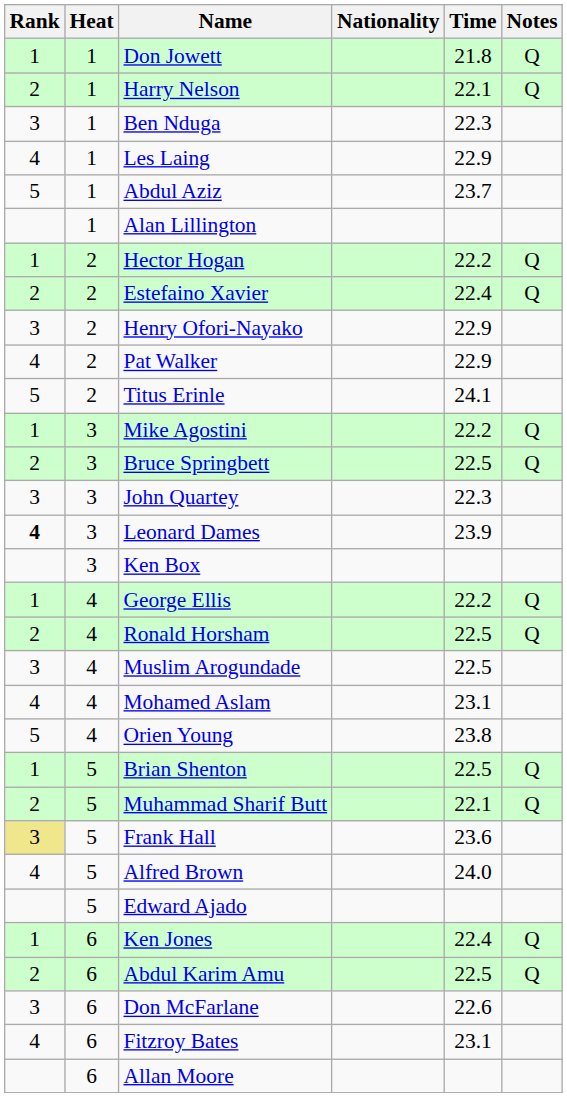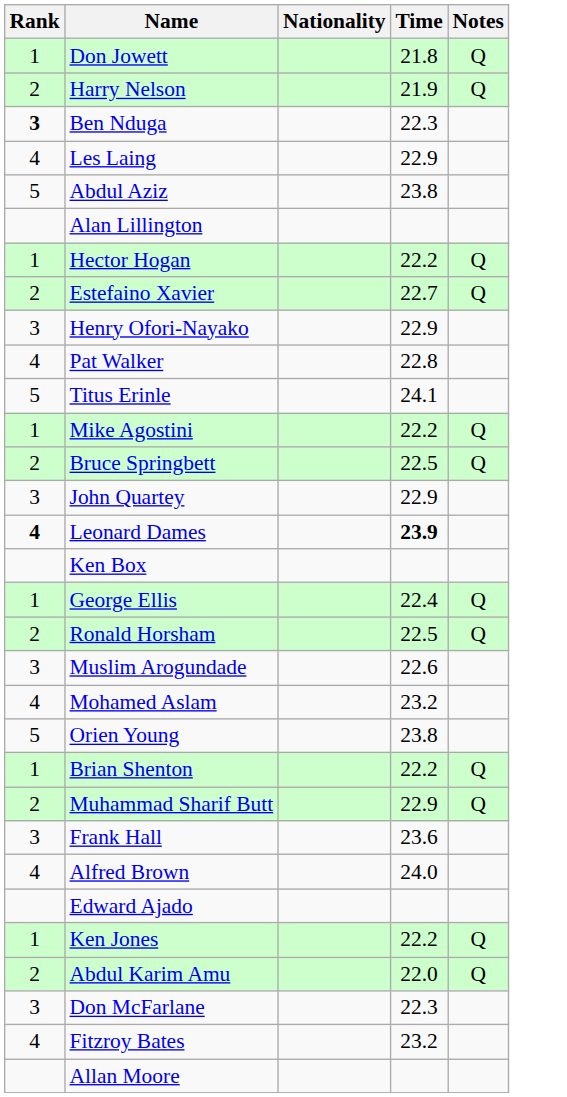- column: Heat | 1 | 1 | 1 | 1 | 1 | 1 | 2 | 2 | 2 | 2 | 2 | 3 | 3 | 3 | 3 | 3 | 4 | 4 | 4 | 4 | 4 | 5 | 5 | 5 | 5 | 5 | 6 | 6 | 6 | 6 | 6
Harry Nelson | Time: 22.1 -> 21.9
Ben Nduga | Rank: normal -> bold
Abdul Aziz | Time: 23.7 -> 23.8
Estefaino Xavier | Time: 22.4 -> 22.7
Pat Walker | Time: 22.9 -> 22.8
John Quartey | Time: 22.3 -> 22.9
Leonard Dames | Time: normal -> bold
George Ellis | Time: 22.2 -> 22.4
Muslim Arogundade | Time: 22.5 -> 22.6
Mohamed Aslam | Time: 23.1 -> 23.2
Brian Shenton | Time: 22.5 -> 22.2
Muhammad Sharif Butt | Time: 22.1 -> 22.9
Frank Hall | Rank: khaki background -> no background
Ken Jones | Time: 22.4 -> 22.2
Abdul Karim Amu | Time: 22.5 -> 22.0
Don McFarlane | Time: 22.6 -> 22.3
Fitzroy Bates | Time: 23.1 -> 23.2
